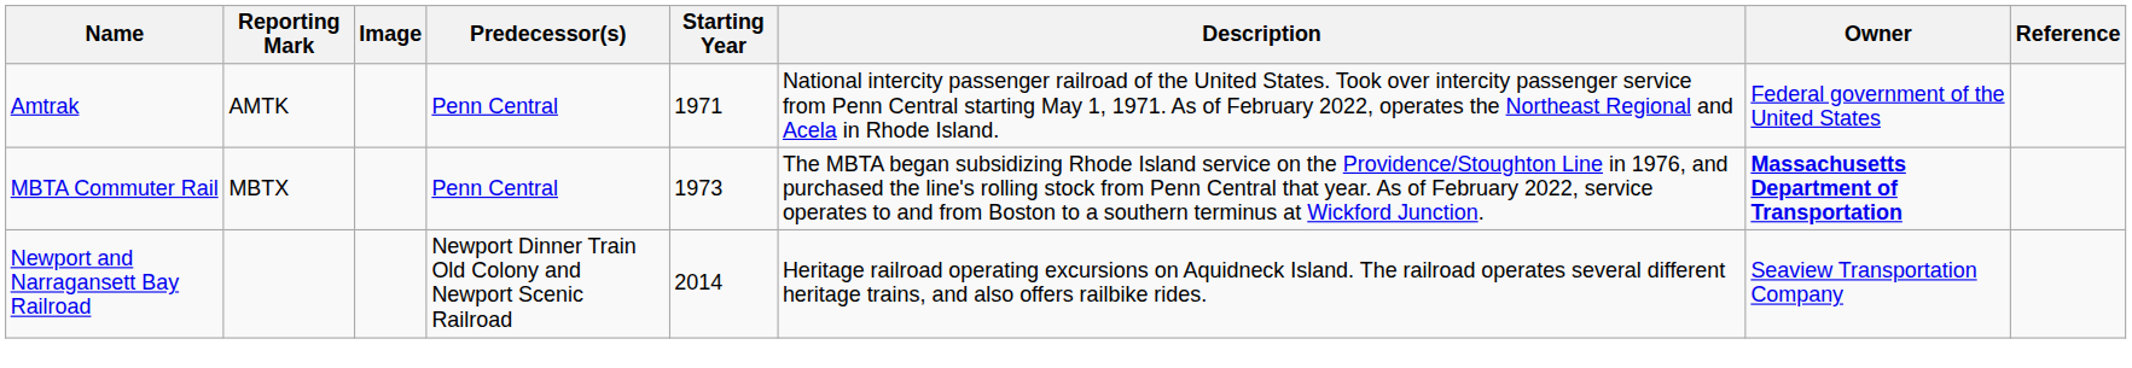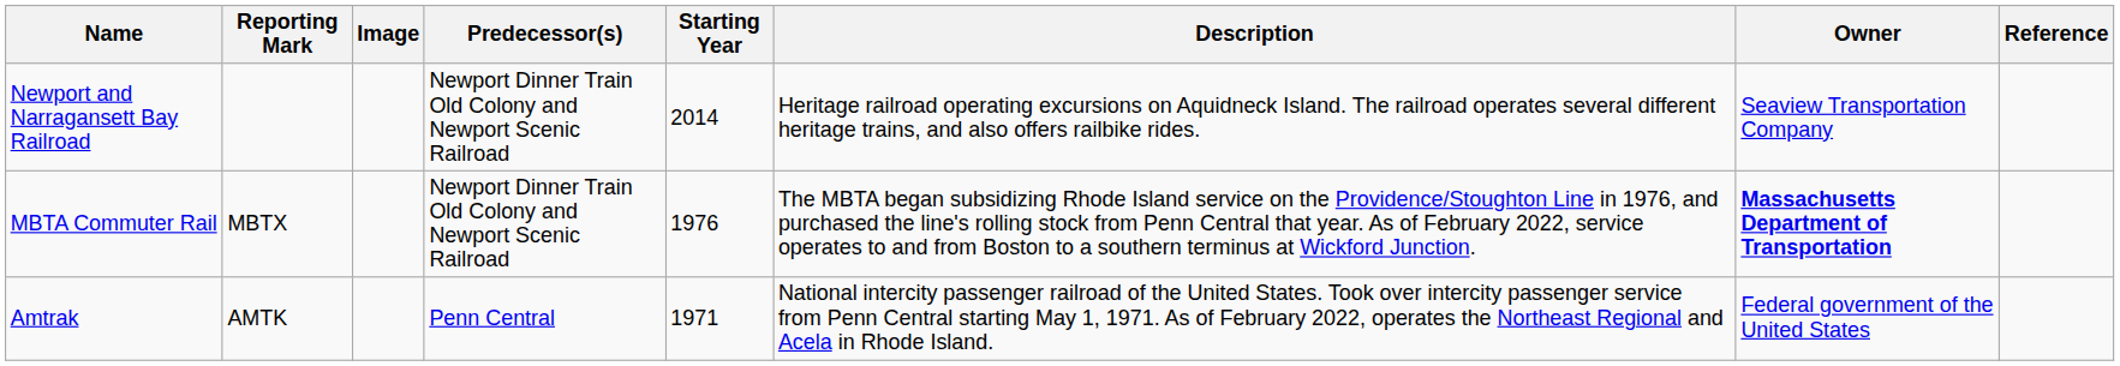rows swapped: Amtrak <-> Newport and Narragansett Bay Railroad
MBTA Commuter Rail | Predecessor(s): Penn Central -> Newport Dinner Train Old Colony and Newport Scenic Railroad
MBTA Commuter Rail | Starting Year: 1973 -> 1976
